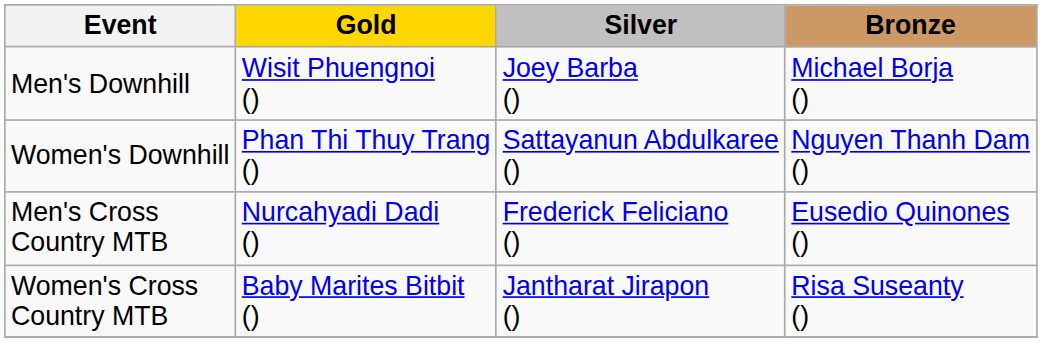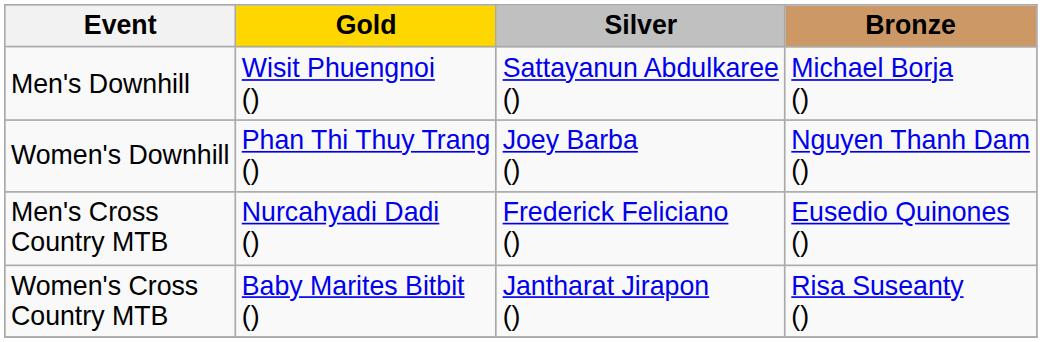Men's Downhill | Silver: Joey Barba () -> Sattayanun Abdulkaree ()
Women's Downhill | Silver: Sattayanun Abdulkaree () -> Joey Barba ()
